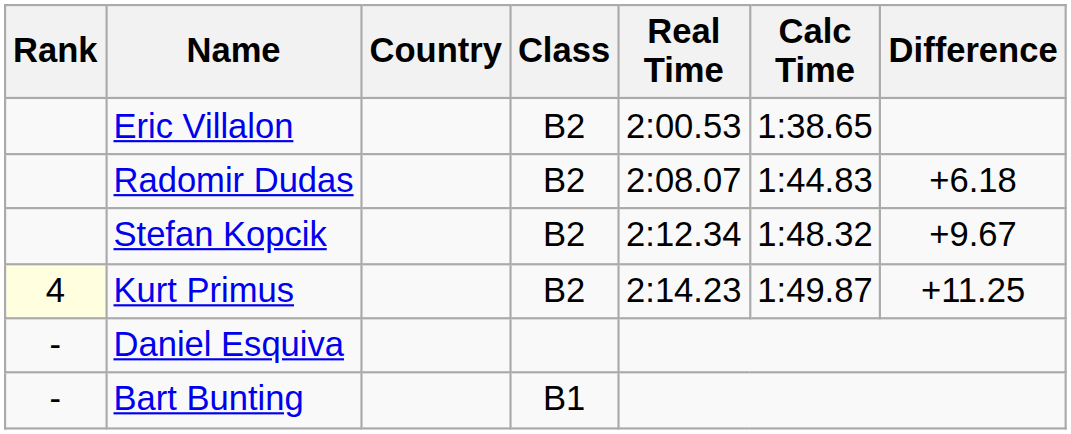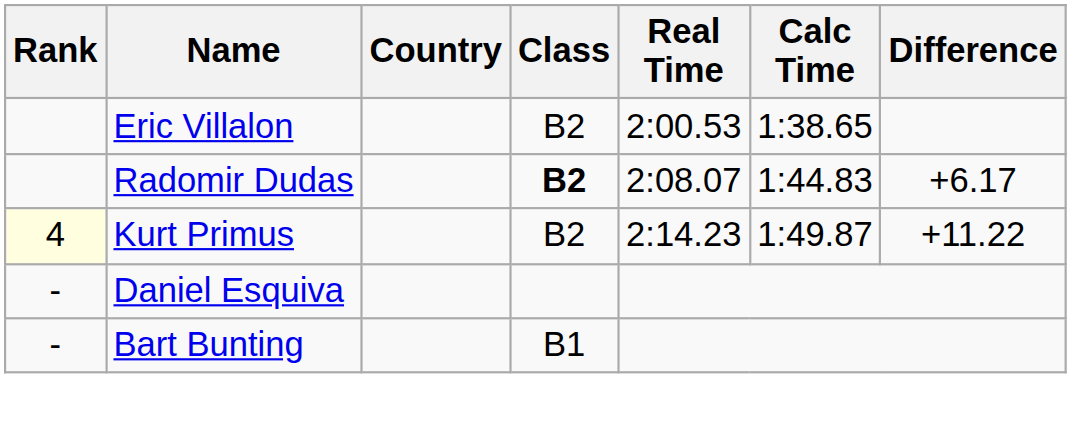Radomir Dudas | Class: normal -> bold
Radomir Dudas | Difference: +6.18 -> +6.17
- row: Stefan Kopcik | B2 | 2:12.34 | 1:48.32 | +9.67
Kurt Primus | Difference: +11.25 -> +11.22
